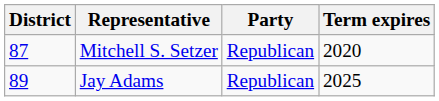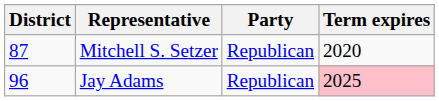Jay Adams | District: 89 -> 96
Jay Adams | Term expires: no background -> pink background
